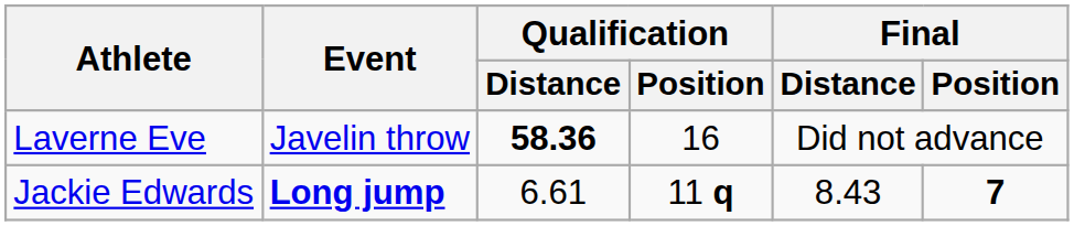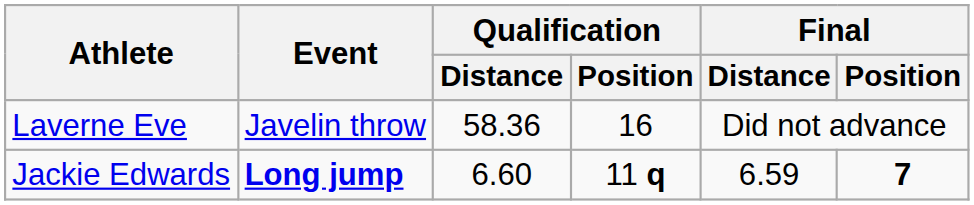Laverne Eve | Qualification / Distance: bold -> normal
Jackie Edwards | Qualification / Distance: 6.61 -> 6.60
Jackie Edwards | Final / Distance: 8.43 -> 6.59
